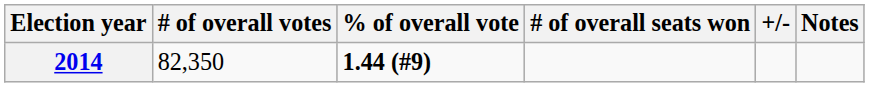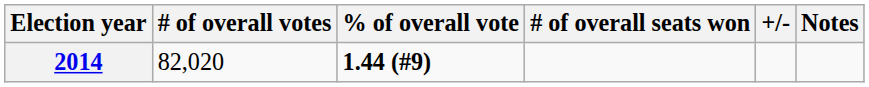2014 | # of overall votes: 82,350 -> 82,020
